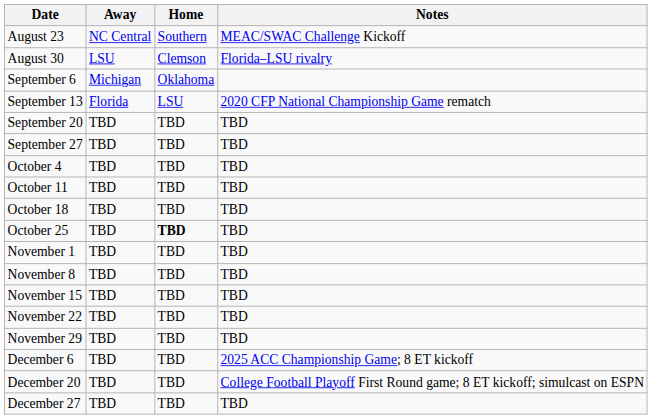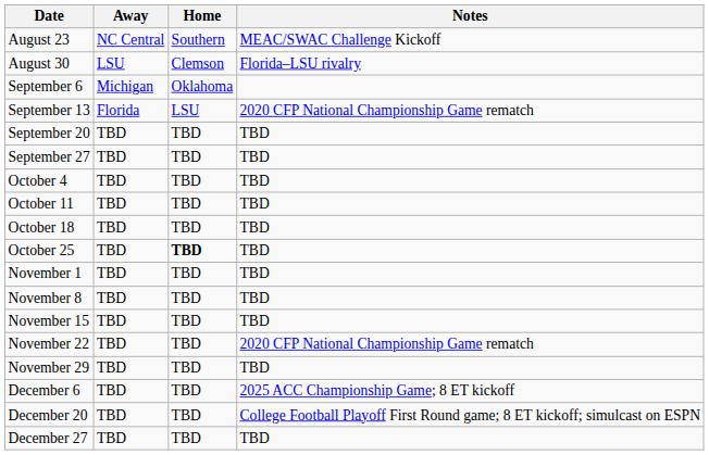November 22 | Notes: TBD -> 2020 CFP National Championship Game rematch
